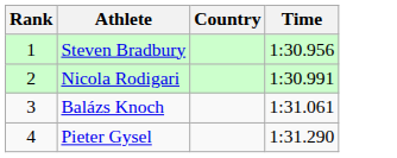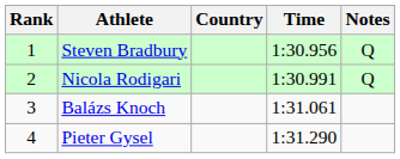+ column: Notes | Q | Q
